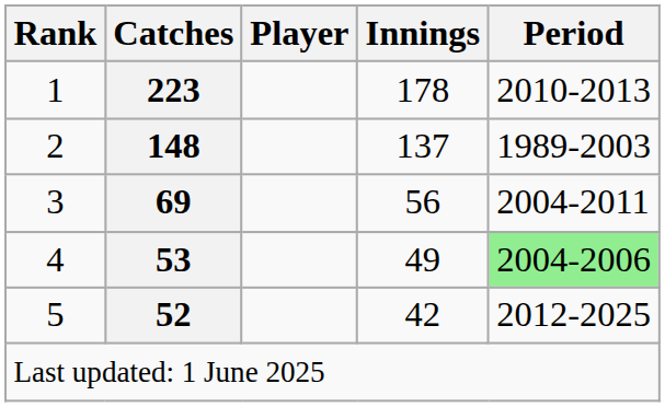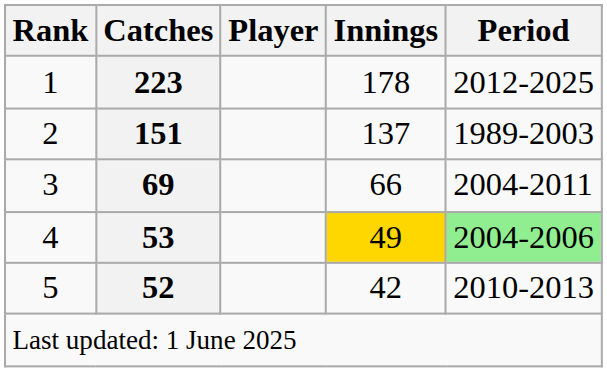1 | Period: 2010-2013 -> 2012-2025
2 | Catches: 148 -> 151
3 | Innings: 56 -> 66
4 | Innings: no background -> gold background
5 | Period: 2012-2025 -> 2010-2013
